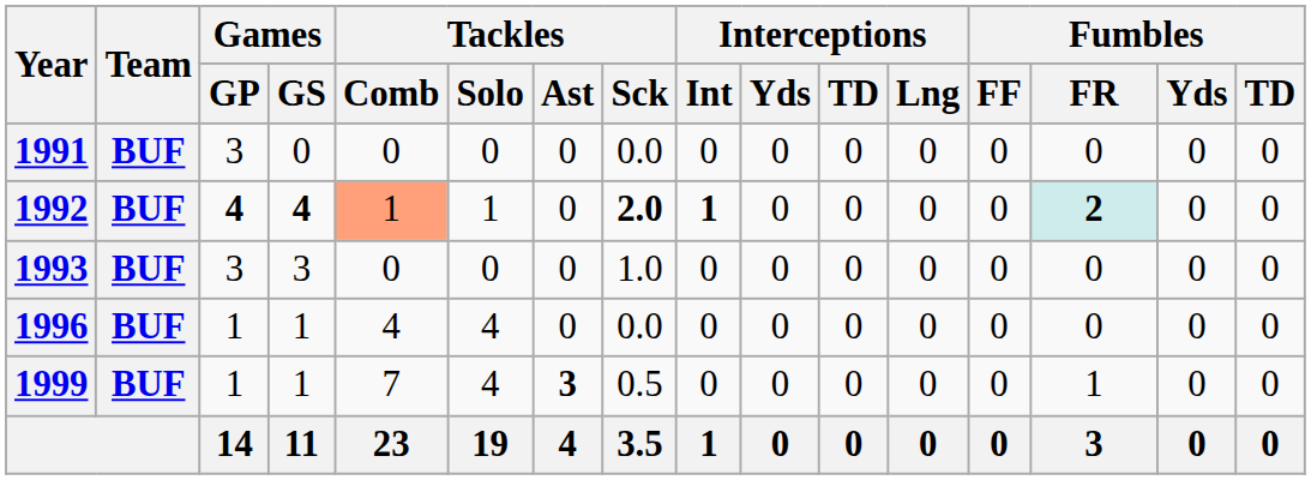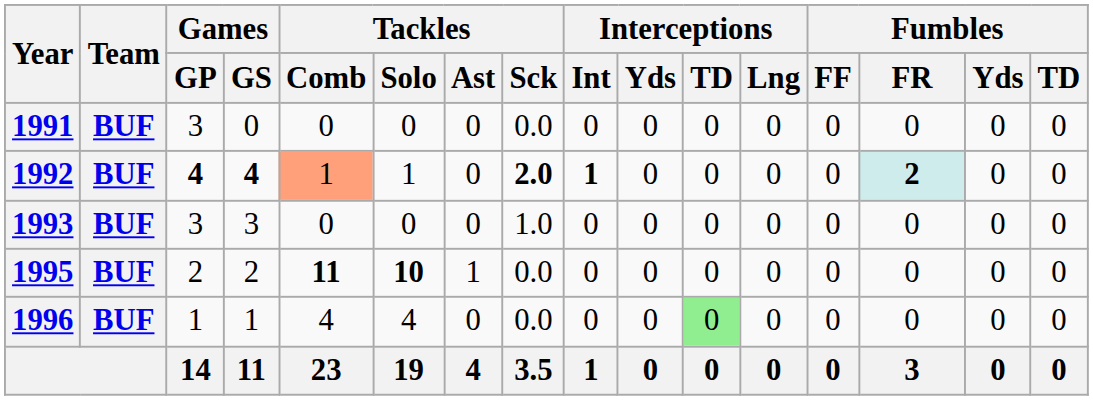+ row: 1995 | BUF | 2 | 2 | 11 | 10 | 1 | 0.0 | 0 | 0 | 0 | 0 | 0 | 0 | 0 | 0
1996 | Interceptions / TD: no background -> lightgreen background
- row: 1999 | BUF | 1 | 1 | 7 | 4 | 3 | 0.5 | 0 | 0 | 0 | 0 | 0 | 1 | 0 | 0
